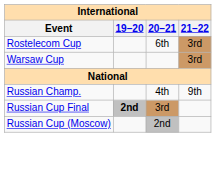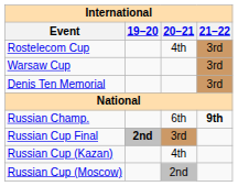Rostelecom Cup | 20–21: 6th -> 4th
+ row: Denis Ten Memorial | 3rd
Russian Champ. | 20–21: 4th -> 6th
Russian Champ. | 21–22: normal -> bold
+ row: Russian Cup (Kazan) | 4th
